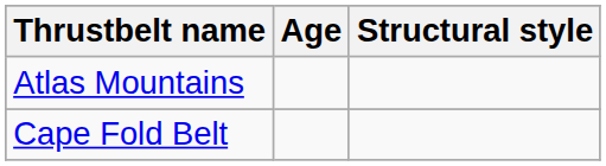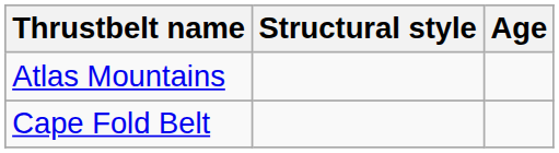columns swapped: Age <-> Structural style
